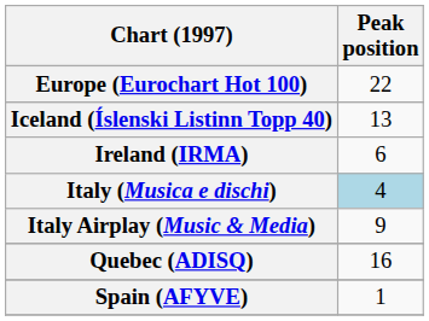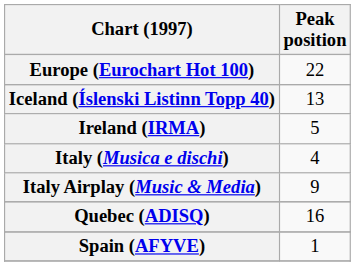Ireland (IRMA) | Peak position: 6 -> 5
Italy (Musica e dischi) | Peak position: lightblue background -> no background
